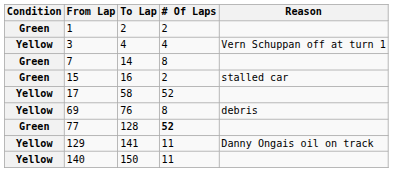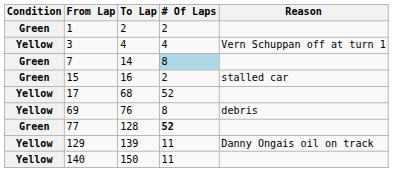7 | # Of Laps: no background -> lightblue background
17 | To Lap: 58 -> 68
129 | To Lap: 141 -> 139
